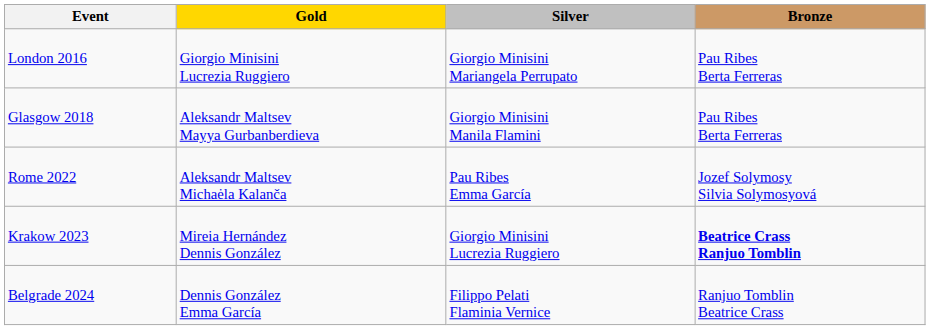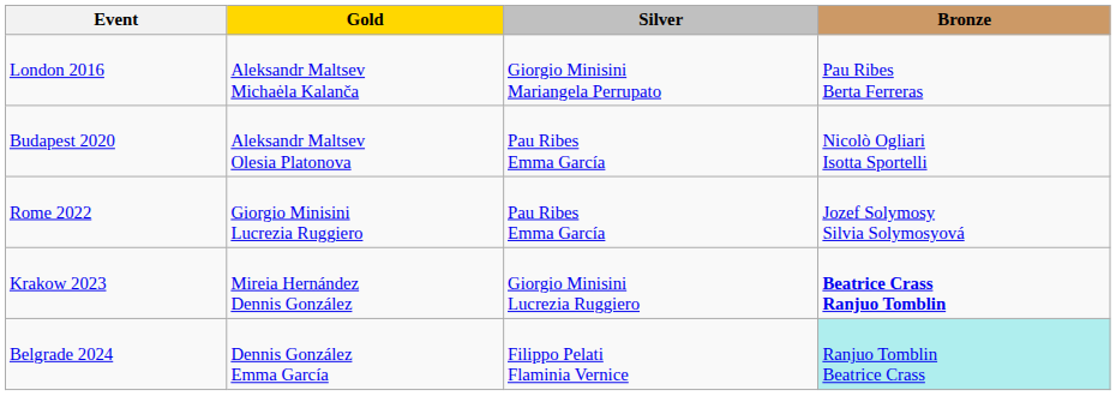London 2016 | Gold: Giorgio Minisini Lucrezia Ruggiero -> Aleksandr Maltsev Michaėla Kalanča
- row: Glasgow 2018 | Aleksandr Maltsev Mayya Gurbanberdieva | Giorgio Minisini Manila Flamini | Pau Ribes Berta Ferreras
+ row: Budapest 2020 | Aleksandr Maltsev Olesia Platonova | Pau Ribes Emma García | Nicolò Ogliari Isotta Sportelli
Rome 2022 | Gold: Aleksandr Maltsev Michaėla Kalanča -> Giorgio Minisini Lucrezia Ruggiero
Belgrade 2024 | Bronze: no background -> paleturquoise background
